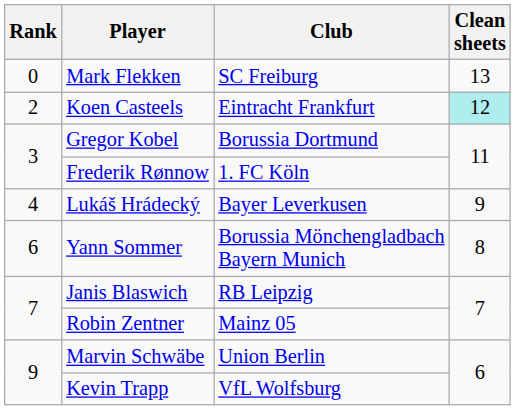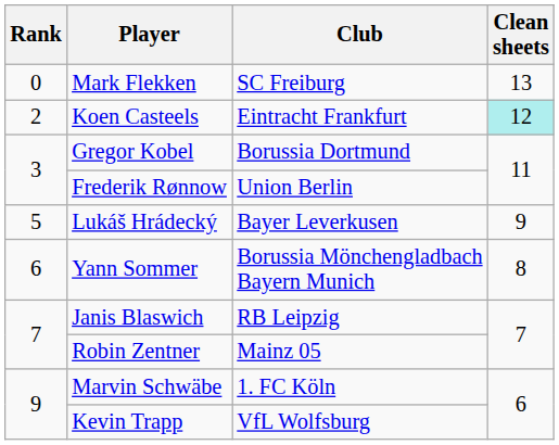Frederik Rønnow | Club: 1. FC Köln -> Union Berlin
Lukáš Hrádecký | Rank: 4 -> 5
Marvin Schwäbe | Club: Union Berlin -> 1. FC Köln
